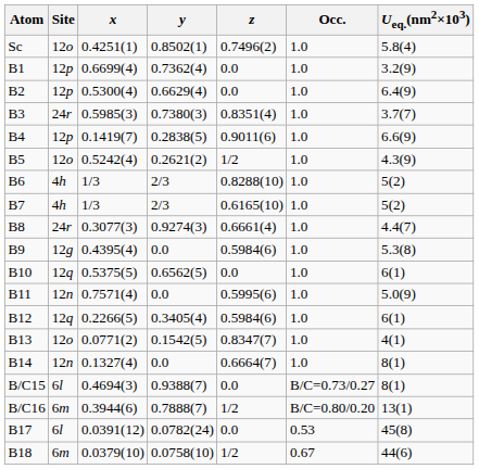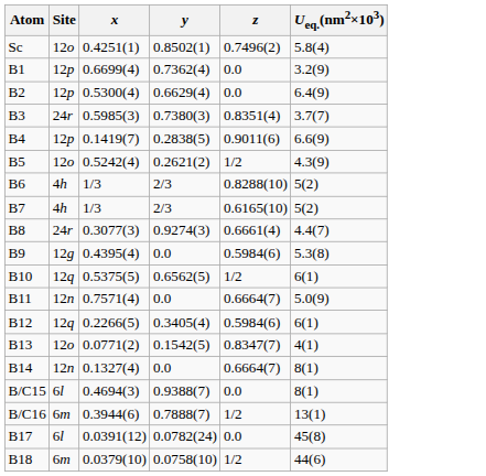- column: Occ. | 1.0 | 1.0 | 1.0 | 1.0 | 1.0 | 1.0 | 1.0 | 1.0 | 1.0 | 1.0 | 1.0 | 1.0 | 1.0 | 1.0 | 1.0 | B/C=0.73/0.27 | B/C=0.80/0.20 | 0.53 | 0.67
B10 | z: 0.0 -> 1/2
B11 | z: 0.5995(6) -> 0.6664(7)
